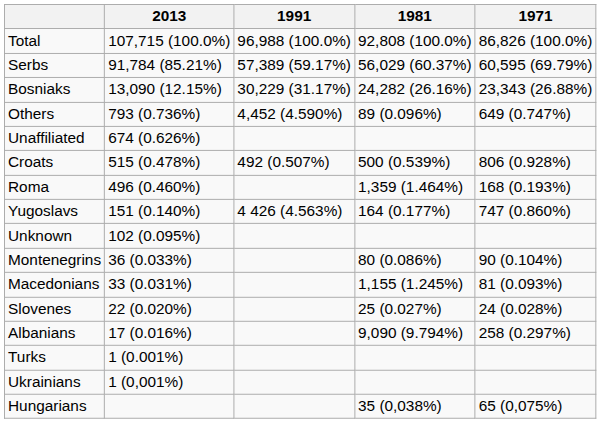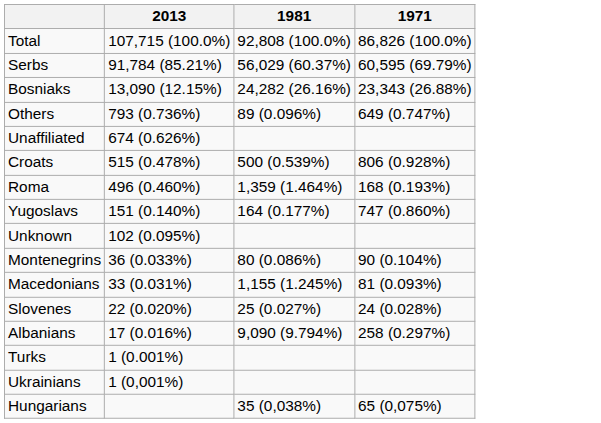- column: 1991 | 96,988 (100.0%) | 57,389 (59.17%) | 30,229 (31.17%) | 4,452 (4.590%) | 492 (0.507%) | 4 426 (4.563%)
